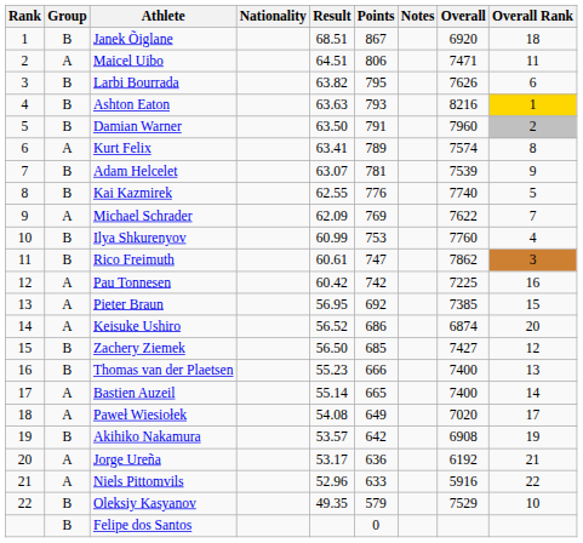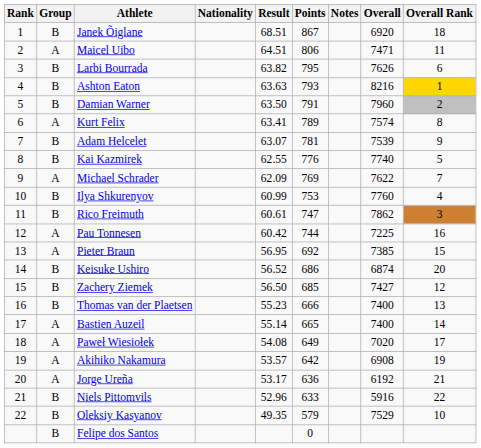Pau Tonnesen | Points: 742 -> 744
Keisuke Ushiro | Group: A -> B
Akihiko Nakamura | Group: B -> A
Niels Pittomvils | Group: A -> B
